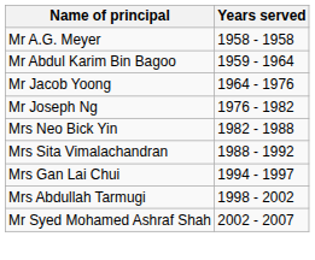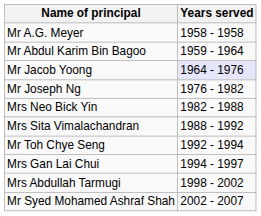Mr Jacob Yoong | Years served: no background -> lavender background
+ row: Mr Toh Chye Seng | 1992 - 1994
